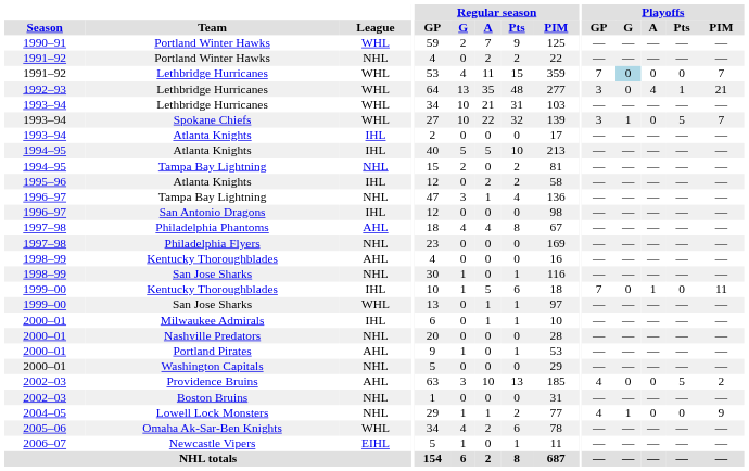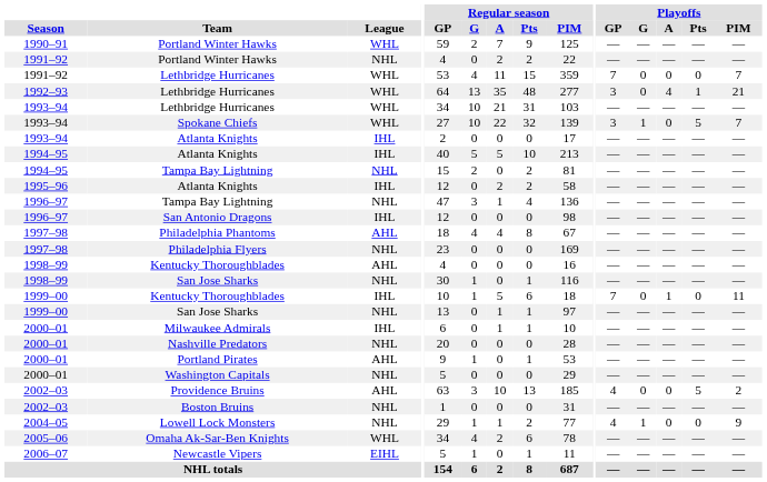1991–92 / Lethbridge Hurricanes | Playoffs / G: lightblue background -> no background
1999–00 / San Jose Sharks | League: WHL -> NHL
